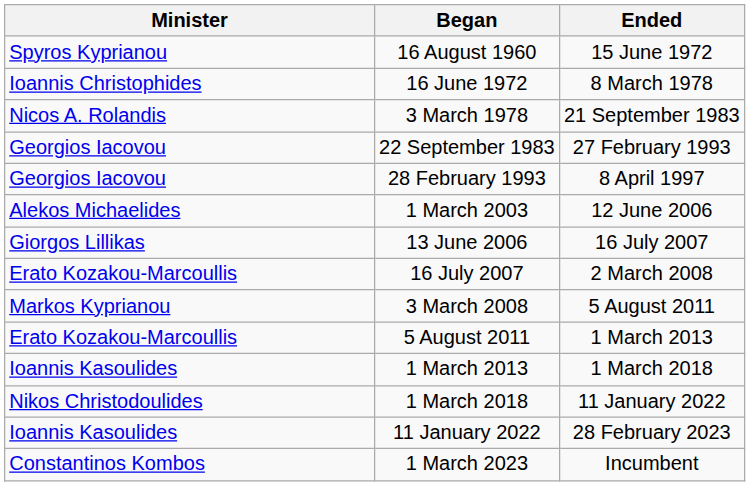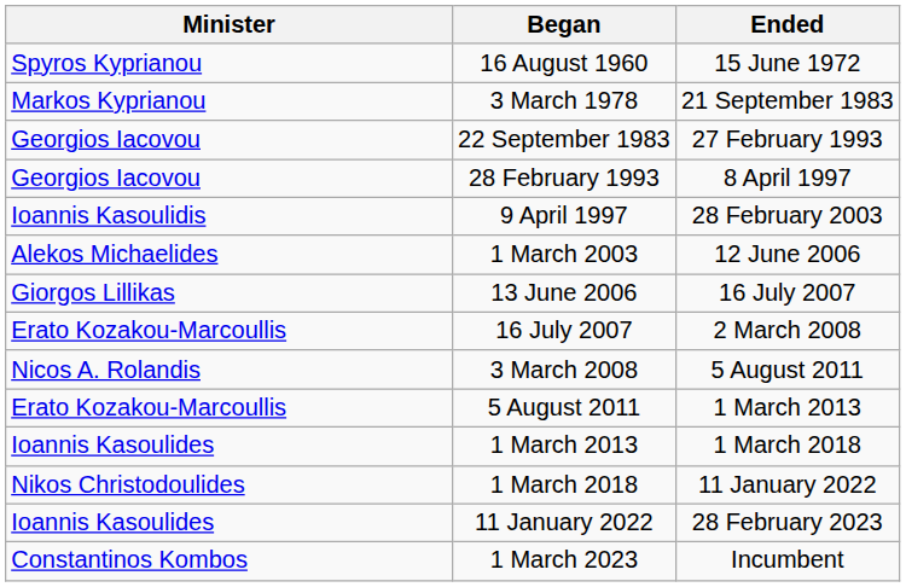- row: Ioannis Christophides | 16 June 1972 | 8 March 1978
3 March 1978 | Minister: Nicos A. Rolandis -> Markos Kyprianou
+ row: Ioannis Kasoulidis | 9 April 1997 | 28 February 2003
3 March 2008 | Minister: Markos Kyprianou -> Nicos A. Rolandis
